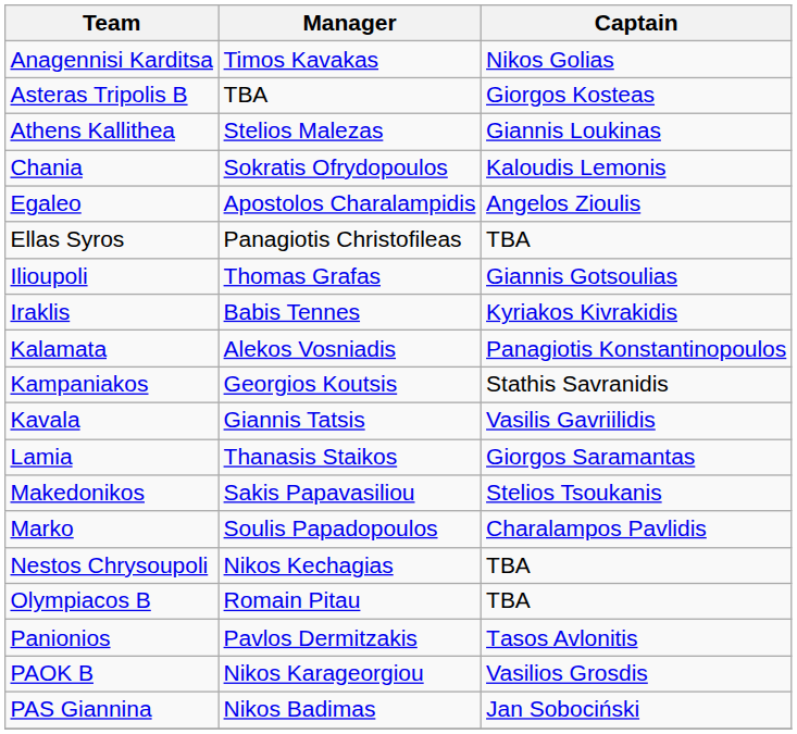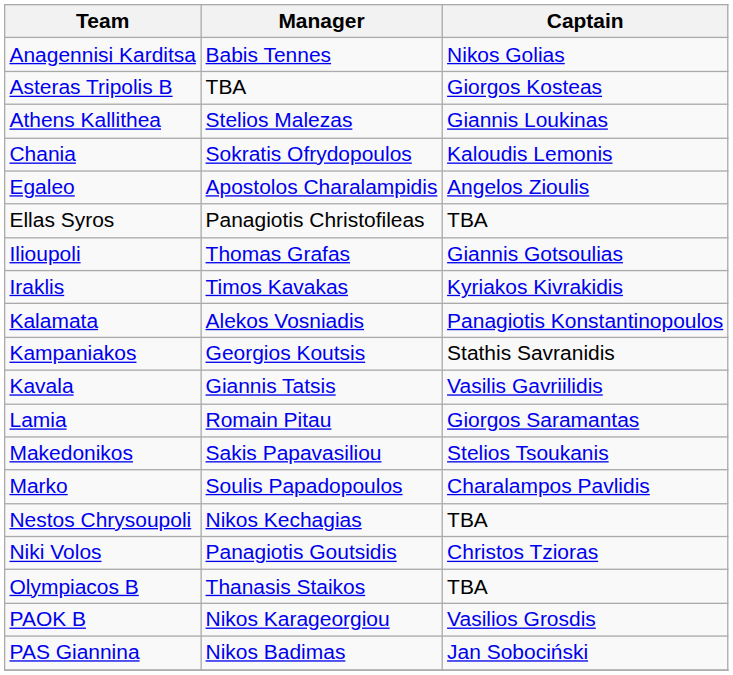Anagennisi Karditsa | Manager: Timos Kavakas -> Babis Tennes
Iraklis | Manager: Babis Tennes -> Timos Kavakas
Lamia | Manager: Thanasis Staikos -> Romain Pitau
+ row: Niki Volos | Panagiotis Goutsidis | Christos Tzioras
Olympiacos B | Manager: Romain Pitau -> Thanasis Staikos
- row: Panionios | Pavlos Dermitzakis | Τasos Avlonitis
